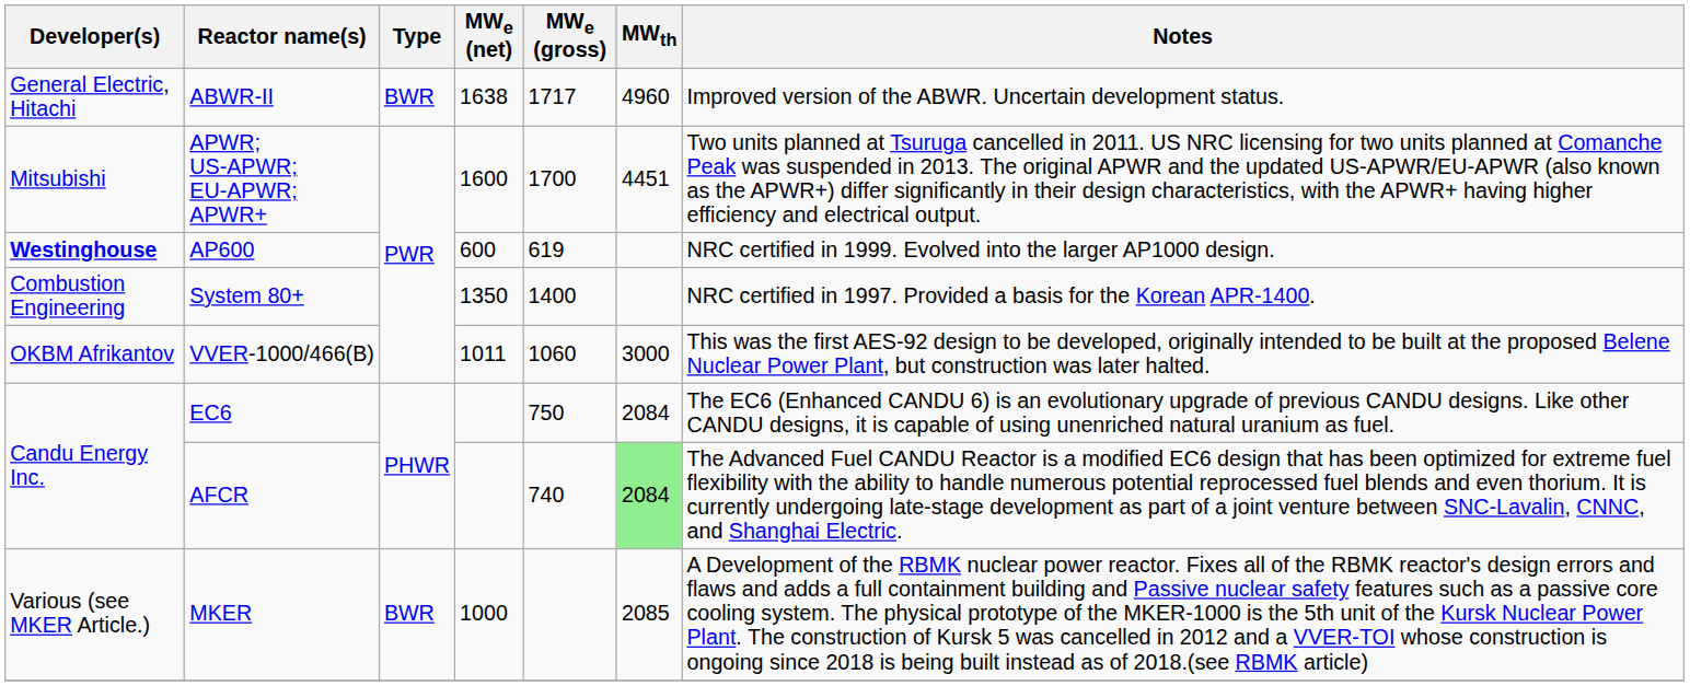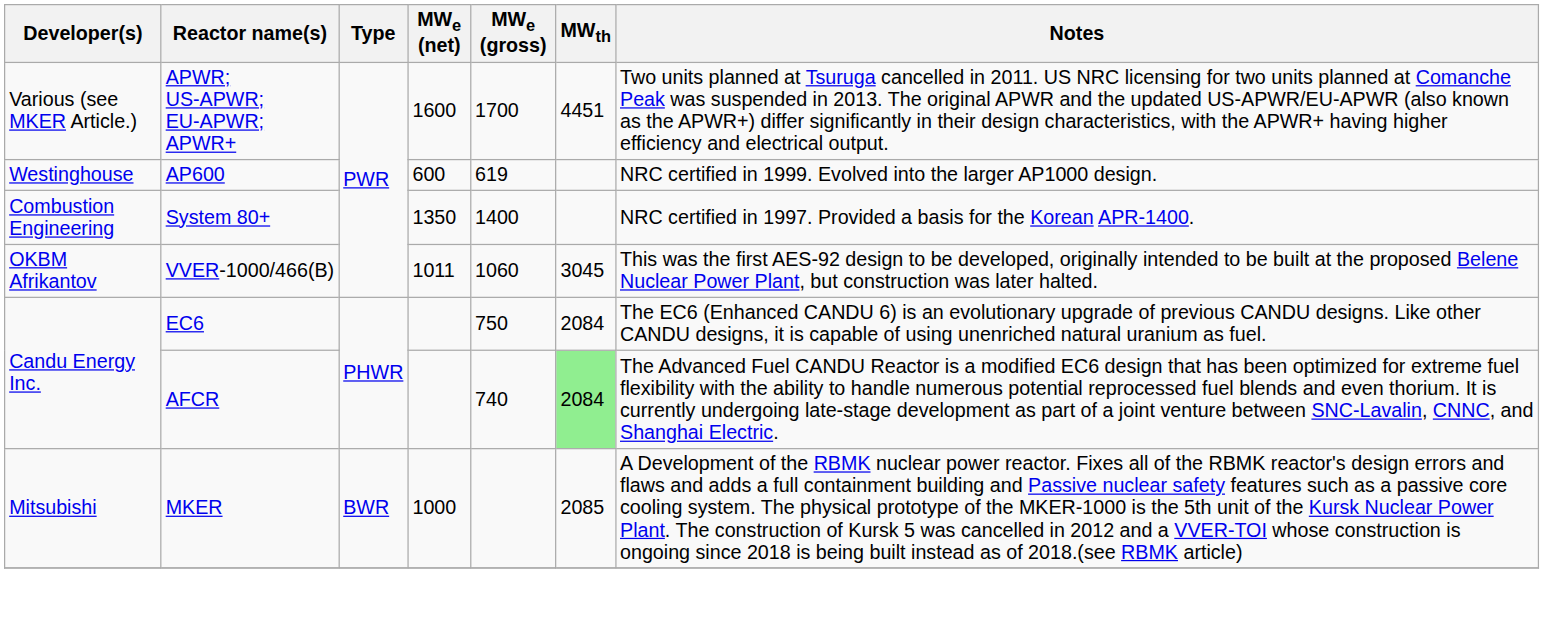- row: General Electric, Hitachi | ABWR-II | BWR | 1638 | 1717 | 4960 | Improved version of the ABWR. Uncertain development status.
APWR; US-APWR; EU-APWR; APWR+ | Developer(s): Mitsubishi -> Various (see MKER Article.)
AP600 | Developer(s): bold -> normal
VVER-1000/466(B) | MWth: 3000 -> 3045
MKER | Developer(s): Various (see MKER Article.) -> Mitsubishi
